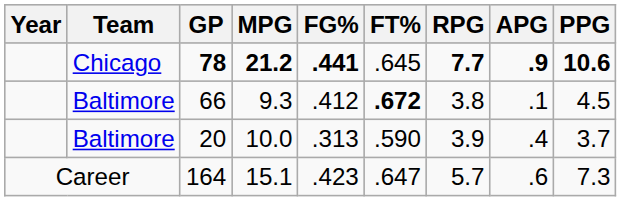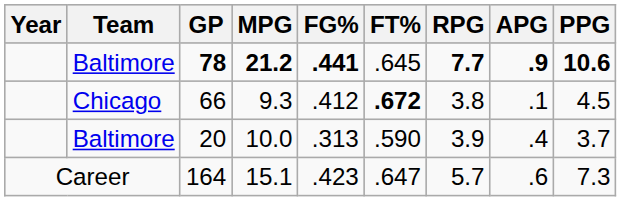78 | Team: Chicago -> Baltimore
66 | Team: Baltimore -> Chicago
